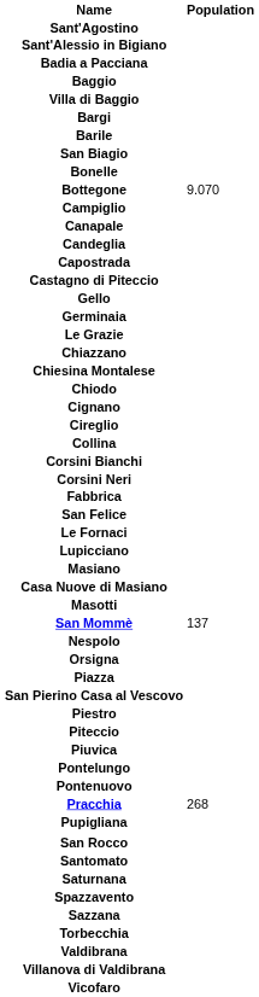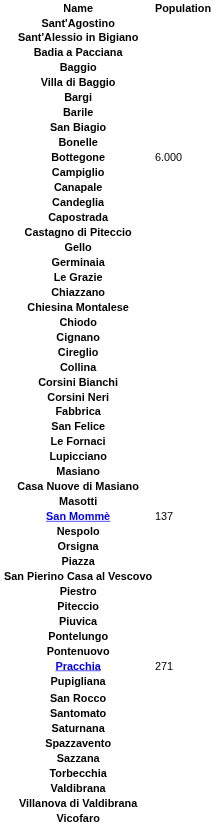Bottegone | Population: 9.070 -> 6.000
Pracchia | Population: 268 -> 271
